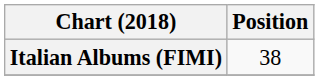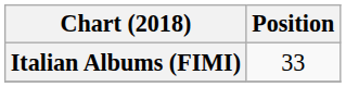Italian Albums (FIMI) | Position: 38 -> 33
